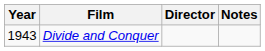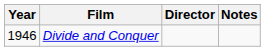Divide and Conquer | Year: 1943 -> 1946
